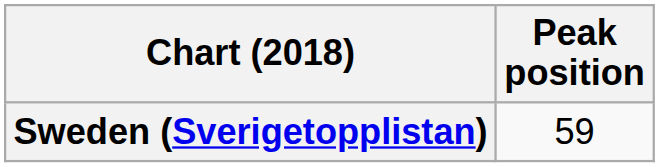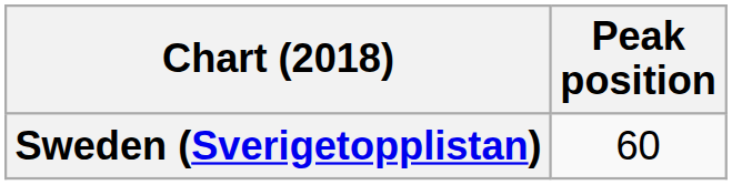Sweden (Sverigetopplistan) | Peak position: 59 -> 60
